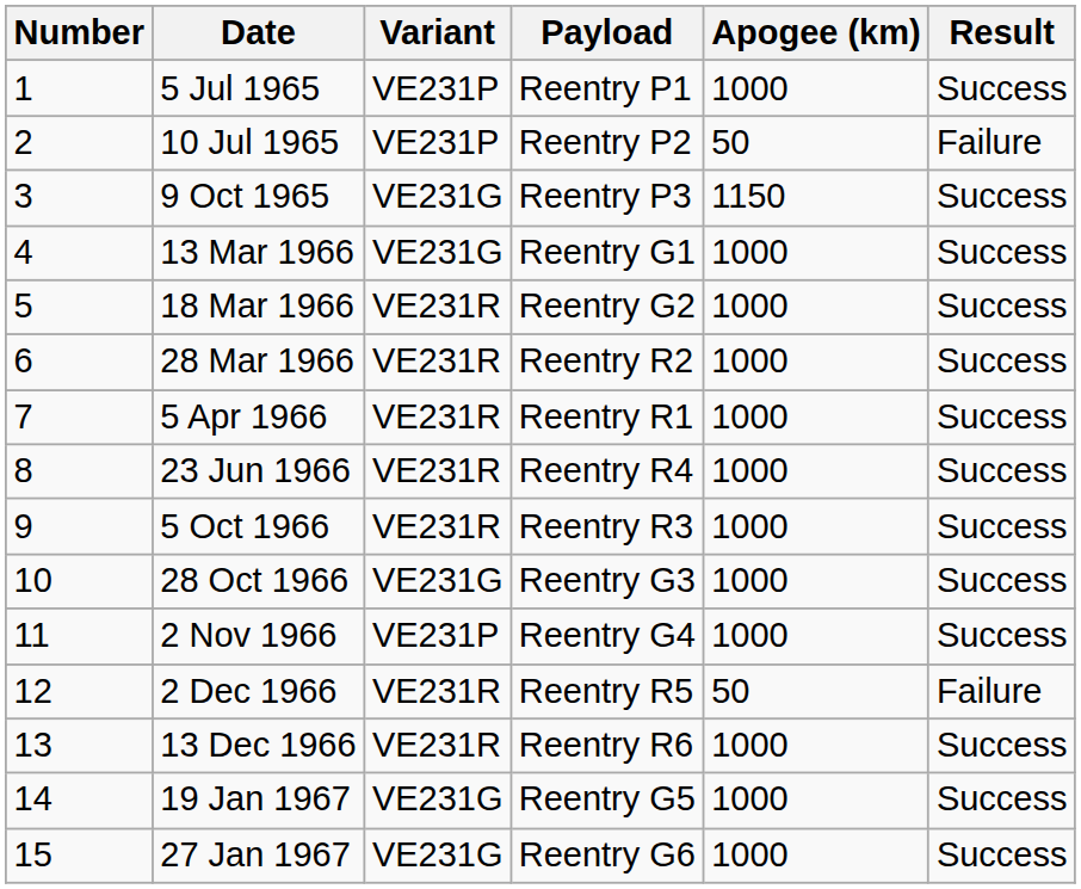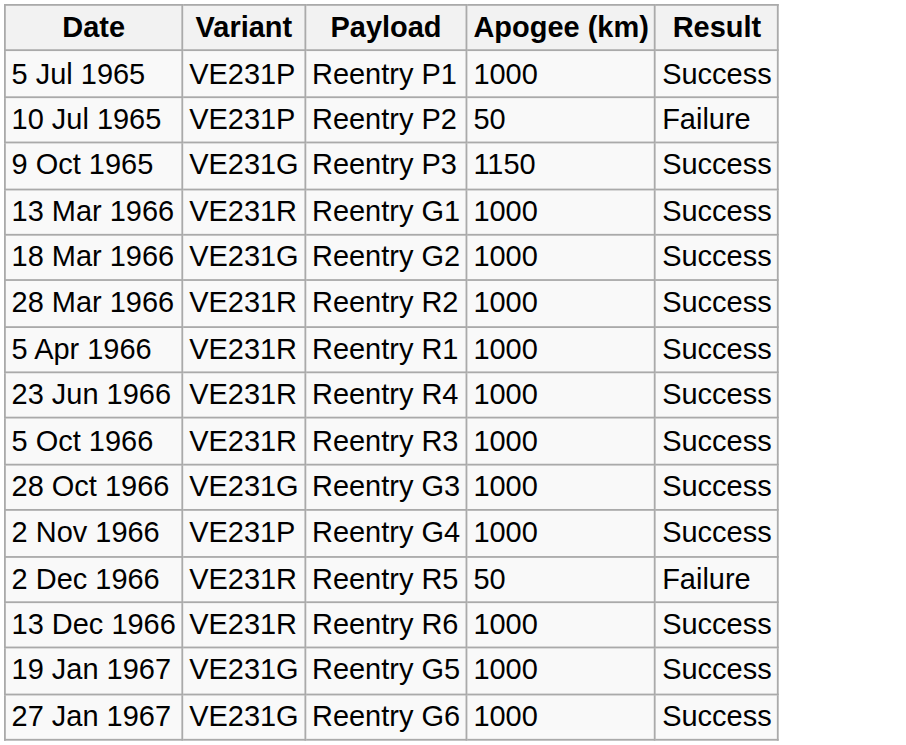- column: Number | 1 | 2 | 3 | 4 | 5 | 6 | 7 | 8 | 9 | 10 | 11 | 12 | 13 | 14 | 15
13 Mar 1966 | Variant: VE231G -> VE231R
18 Mar 1966 | Variant: VE231R -> VE231G
